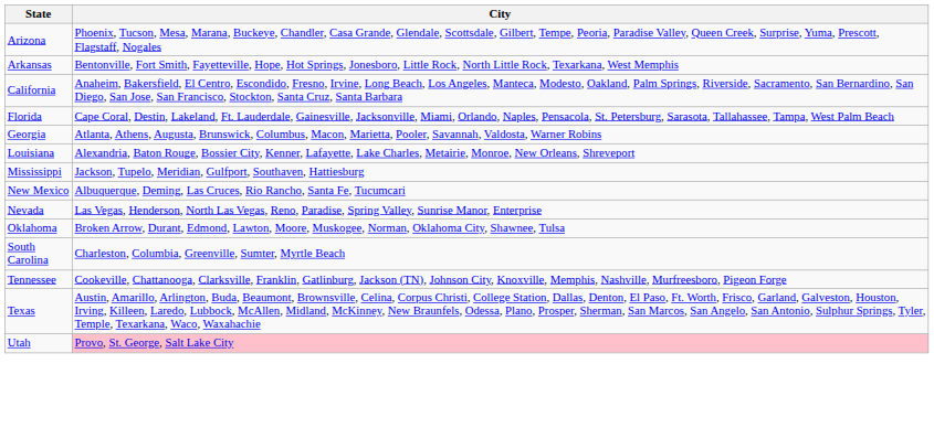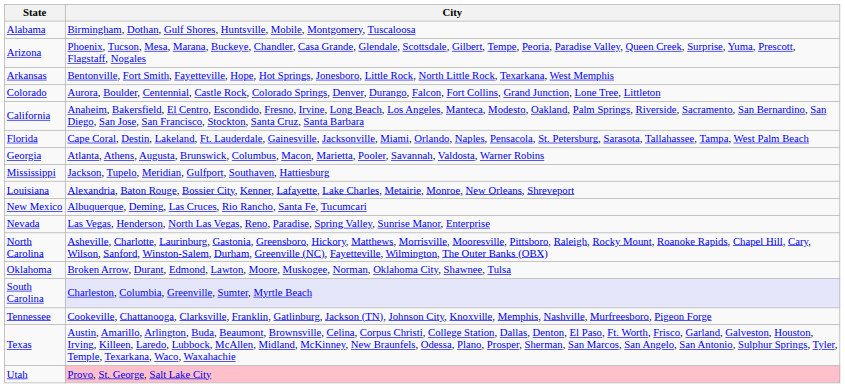+ row: Alabama | Birmingham, Dothan, Gulf Shores, Huntsville, Mobile, Montgomery, Tuscaloosa
+ row: Colorado | Aurora, Boulder, Centennial, Castle Rock, Colorado Springs, Denver, Durango, Falcon, Fort Collins, Grand Junction, Lone Tree, Littleton
rows swapped: Louisiana <-> Mississippi
+ row: North Carolina | Asheville, Charlotte, Laurinburg, Gastonia, Greensboro, Hickory, Matthews, Morrisville, Mooresville, Pittsboro, Raleigh, Rocky Mount, Roanoke Rapids, Chapel Hill, Cary, Wilson, Sanford, Winston-Salem, Durham, Greenville (NC), Fayetteville, Wilmington, The Outer Banks (OBX)
South Carolina | City: no background -> lavender background
